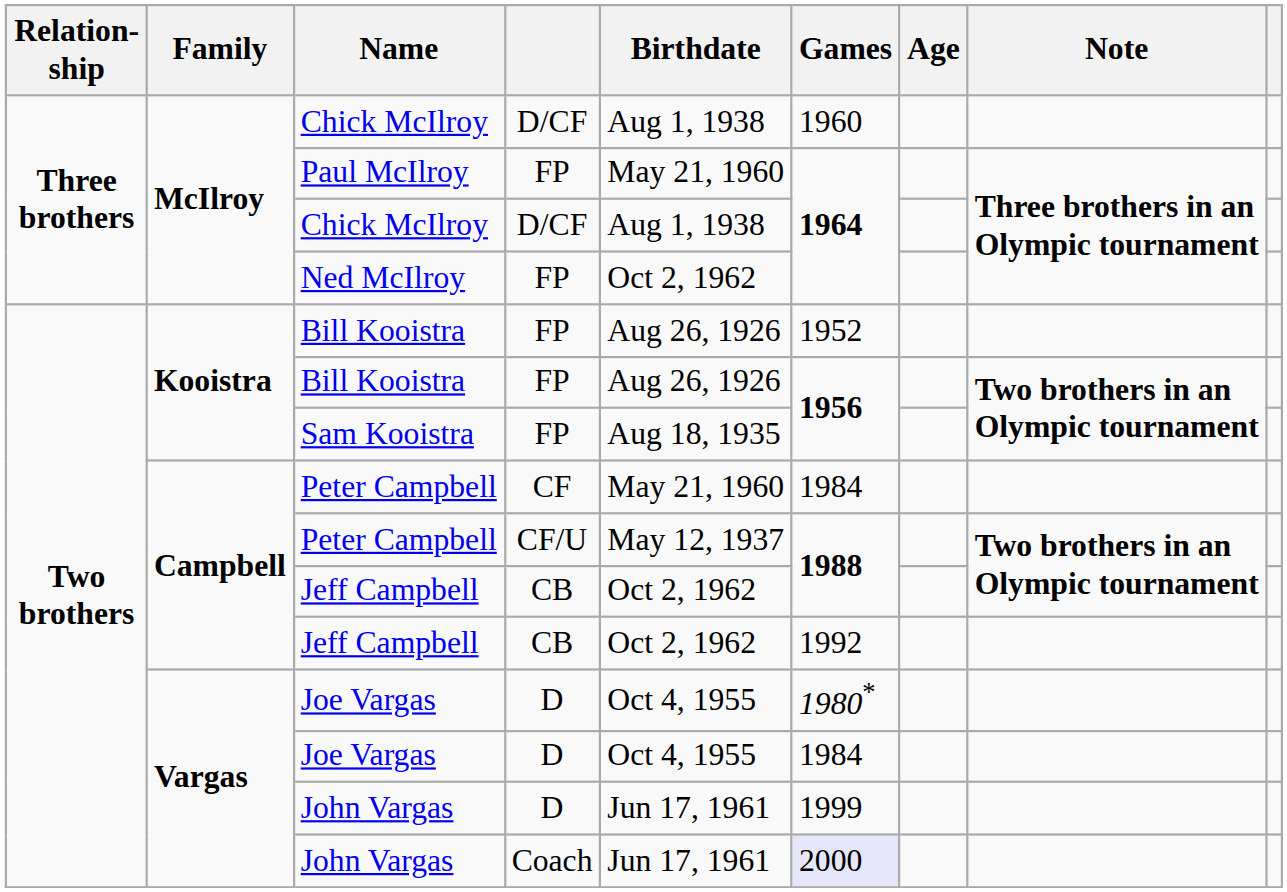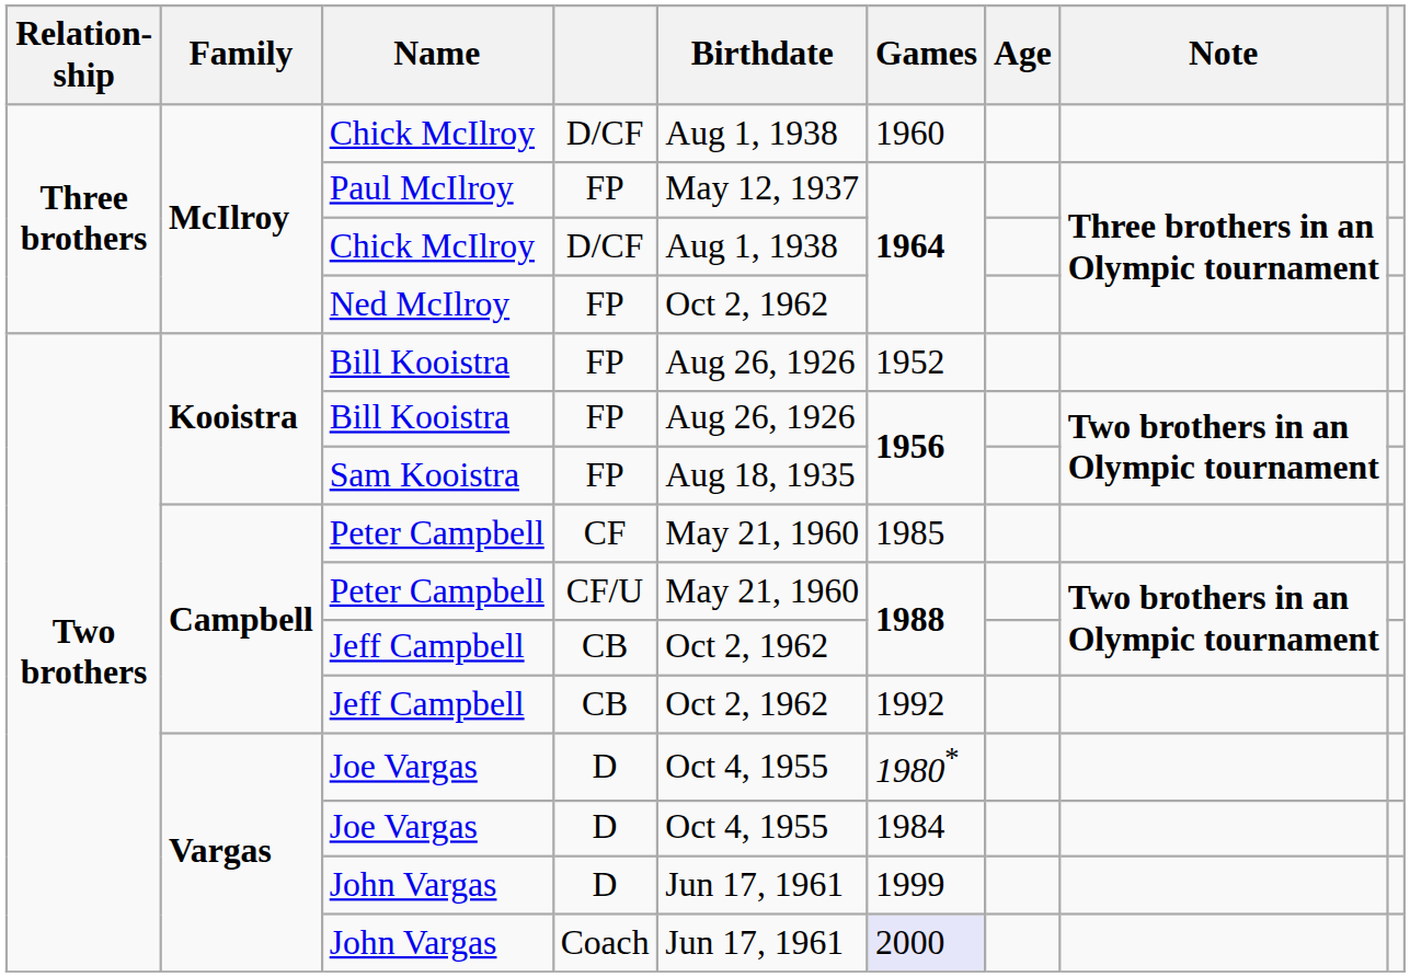Paul McIlroy | Birthdate: May 21, 1960 -> May 12, 1937
Peter Campbell / CF | Games: 1984 -> 1985
Peter Campbell / CF/U | Birthdate: May 12, 1937 -> May 21, 1960
